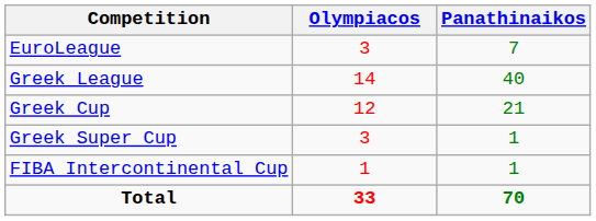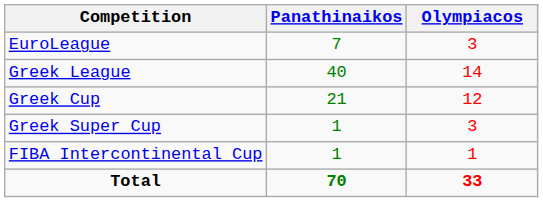columns swapped: Panathinaikos <-> Olympiacos
